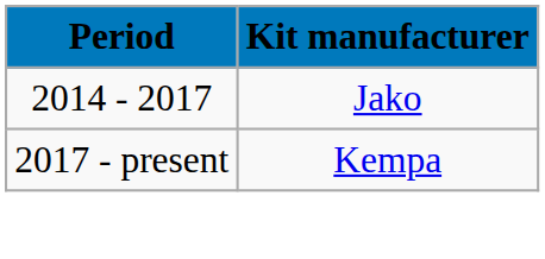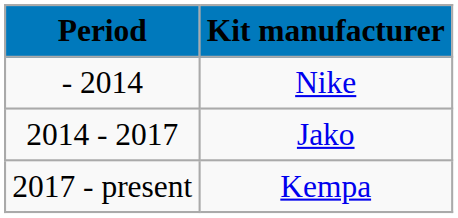+ row: - 2014 | Nike
